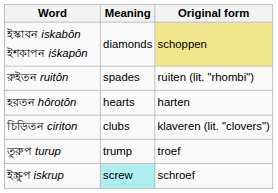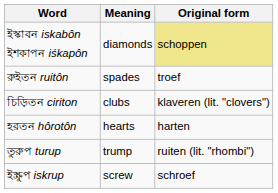রুইতন ruitôn | Original form: ruiten (lit. "rhombi") -> troef
rows swapped: হরতন hôrotôn <-> চিড়িতন ciriton
তুরুপ turup | Original form: troef -> ruiten (lit. "rhombi")
ইস্ক্রুপ iskrup | Meaning: paleturquoise background -> no background
